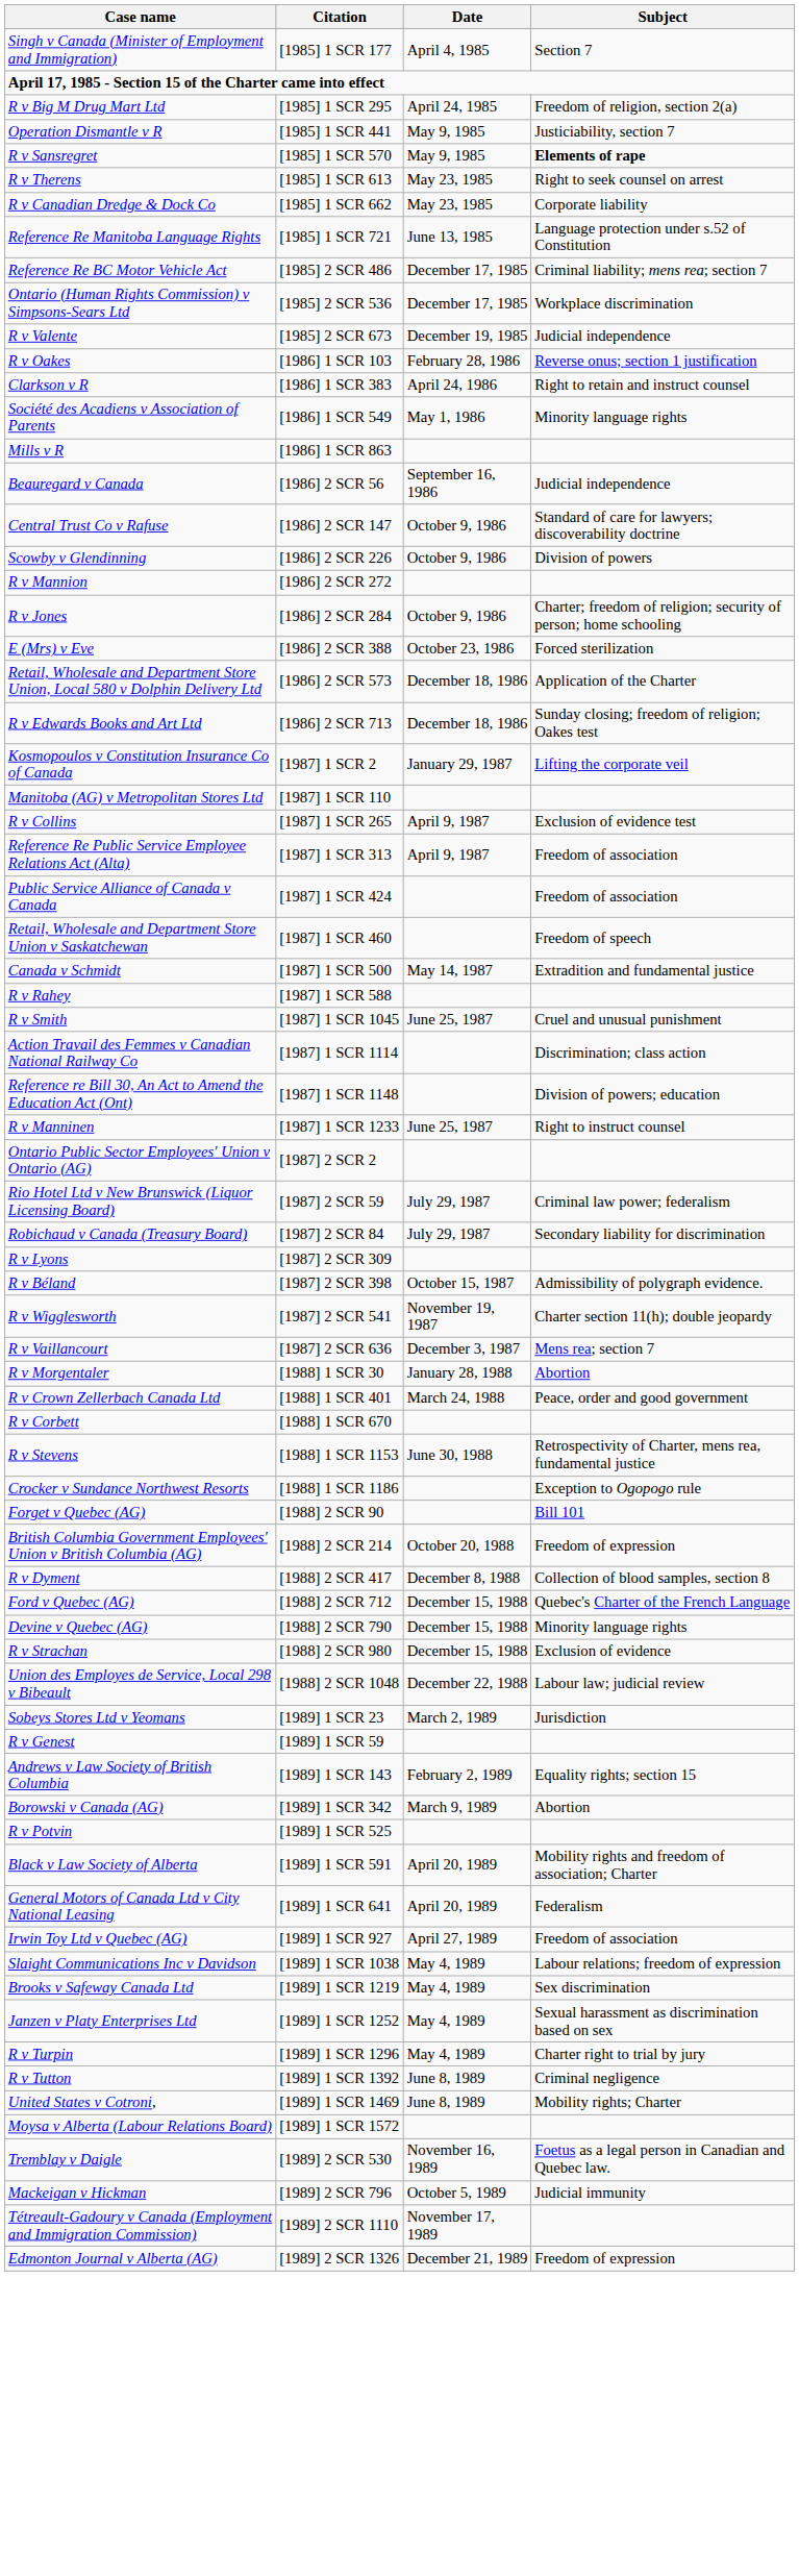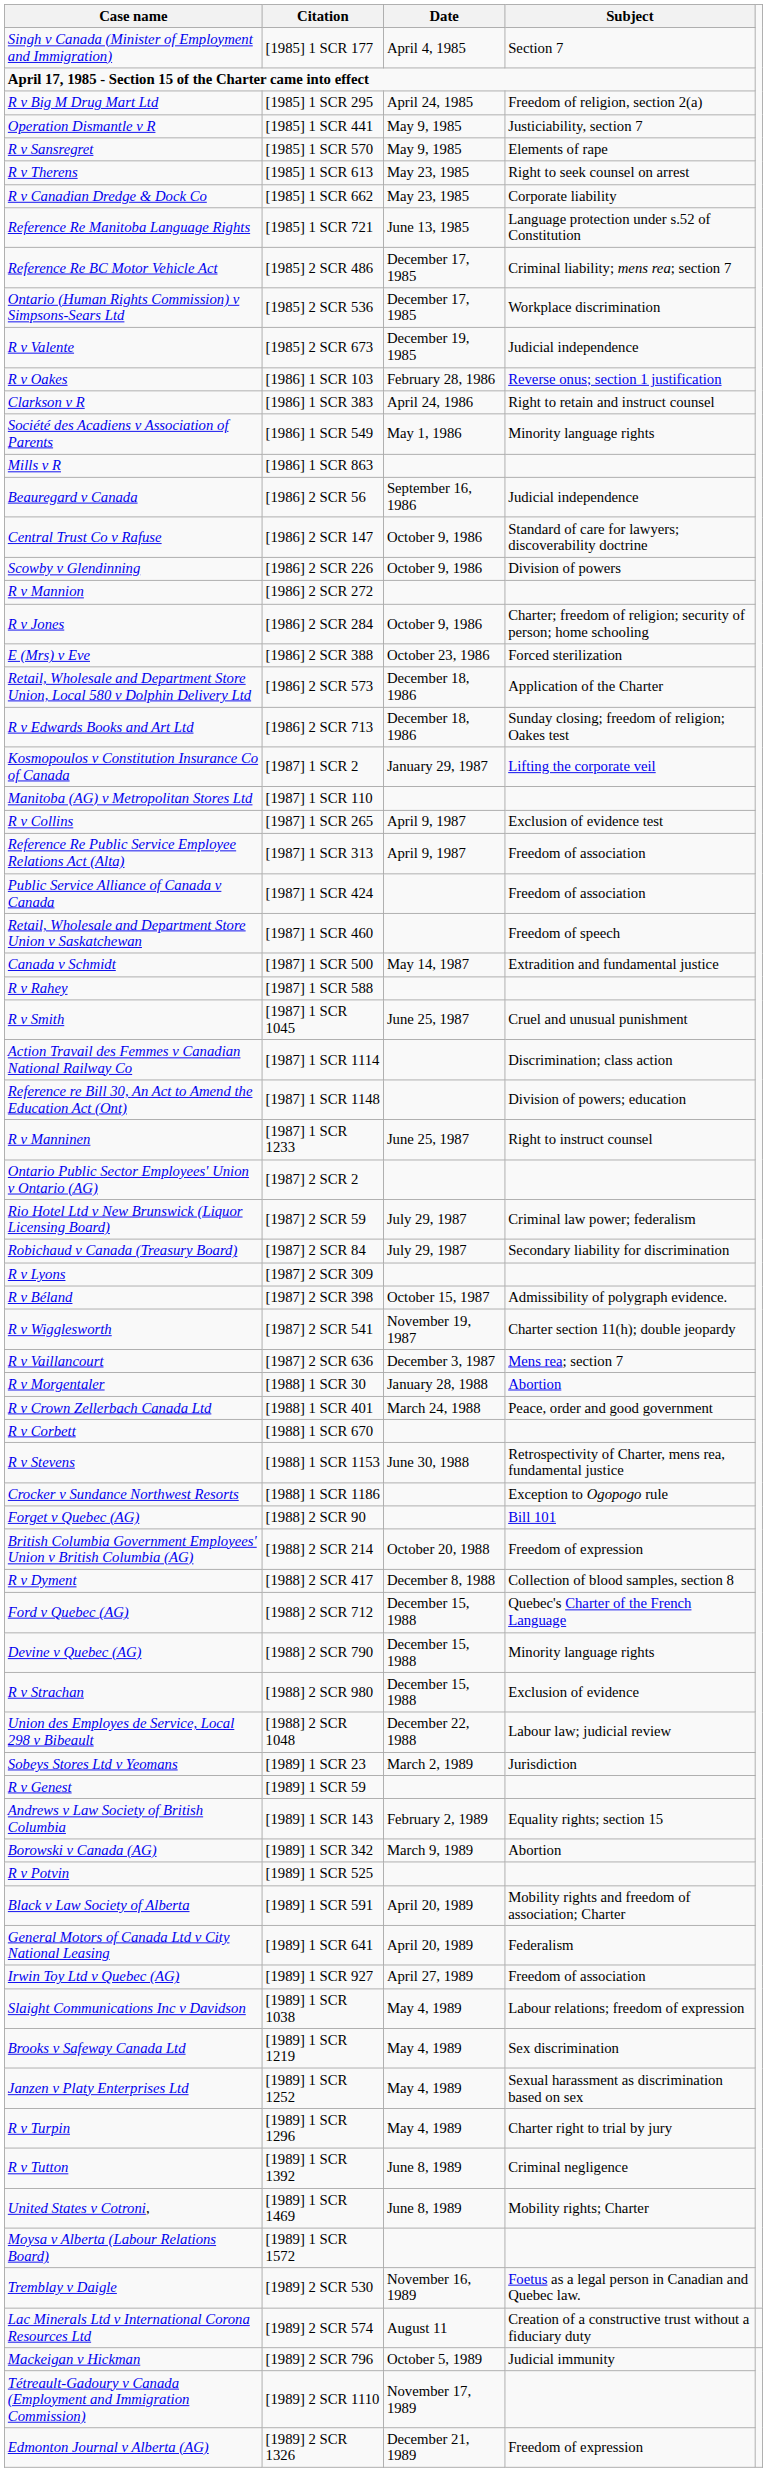R v Sansregret | Subject: bold -> normal
+ row: Lac Minerals Ltd v International Corona Resources Ltd | [1989] 2 SCR 574 | August 11 | Creation of a constructive trust without a fiduciary duty
